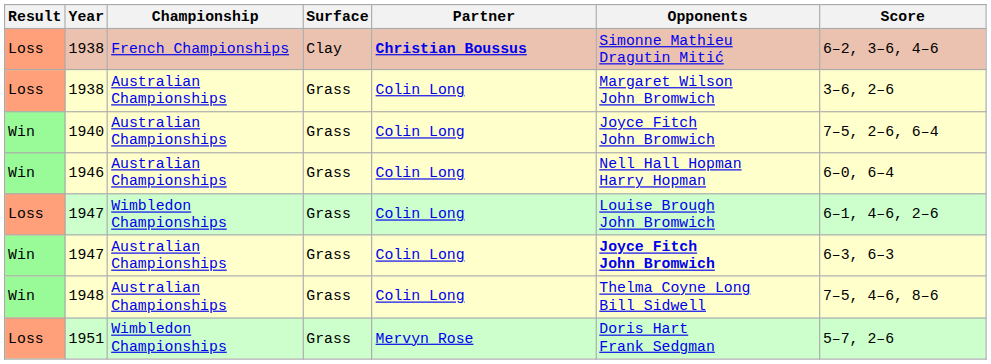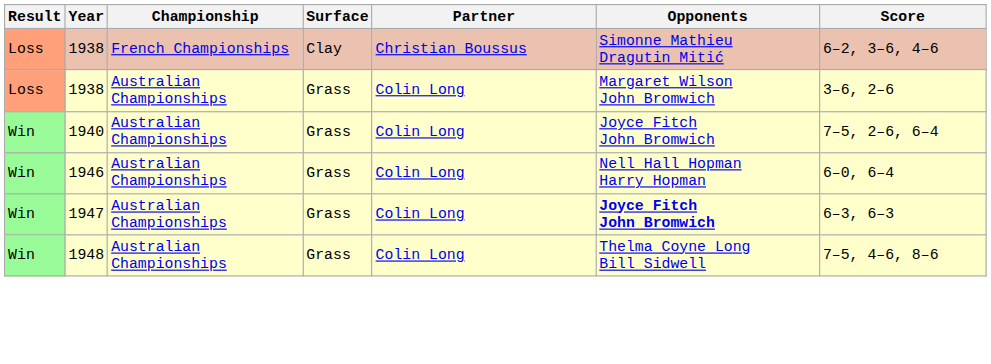1938 / French Championships | Partner: bold -> normal
- row: Loss | 1947 | Wimbledon Championships | Grass | Colin Long | Louise Brough John Bromwich | 6–1, 4–6, 2–6
- row: Loss | 1951 | Wimbledon Championships | Grass | Mervyn Rose | Doris Hart Frank Sedgman | 5–7, 2–6
